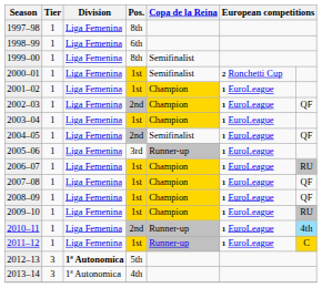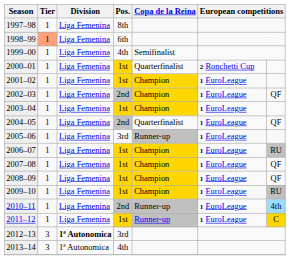1998–99 | Tier: no background -> lightsalmon background
1999–00 | Pos.: 8th -> 4th
2000–01 | Copa de la Reina: Semifinalist -> Quarterfinalist
2004–05 | Copa de la Reina: Semifinalist -> Quarterfinalist
2012–13 | Pos.: 5th -> 3rd
